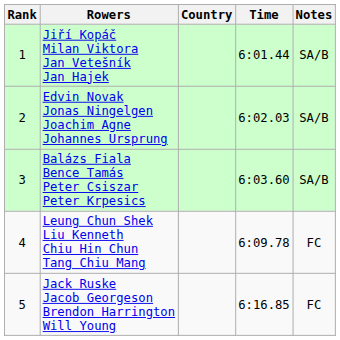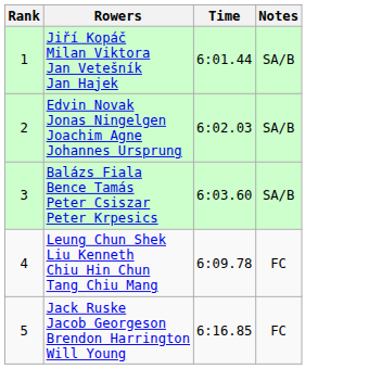- column: Country
